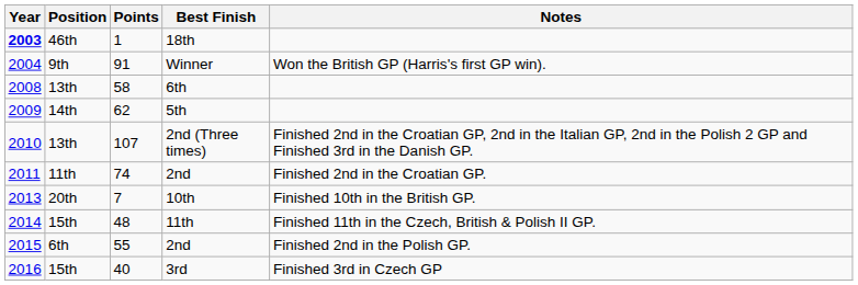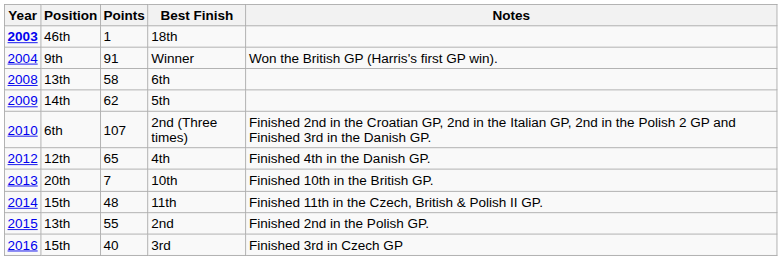2nd (Three times) | Position: 13th -> 6th
- row: 2011 | 11th | 74 | 2nd | Finished 2nd in the Croatian GP.
+ row: 2012 | 12th | 65 | 4th | Finished 4th in the Danish GP.
55 / 2nd | Position: 6th -> 13th
